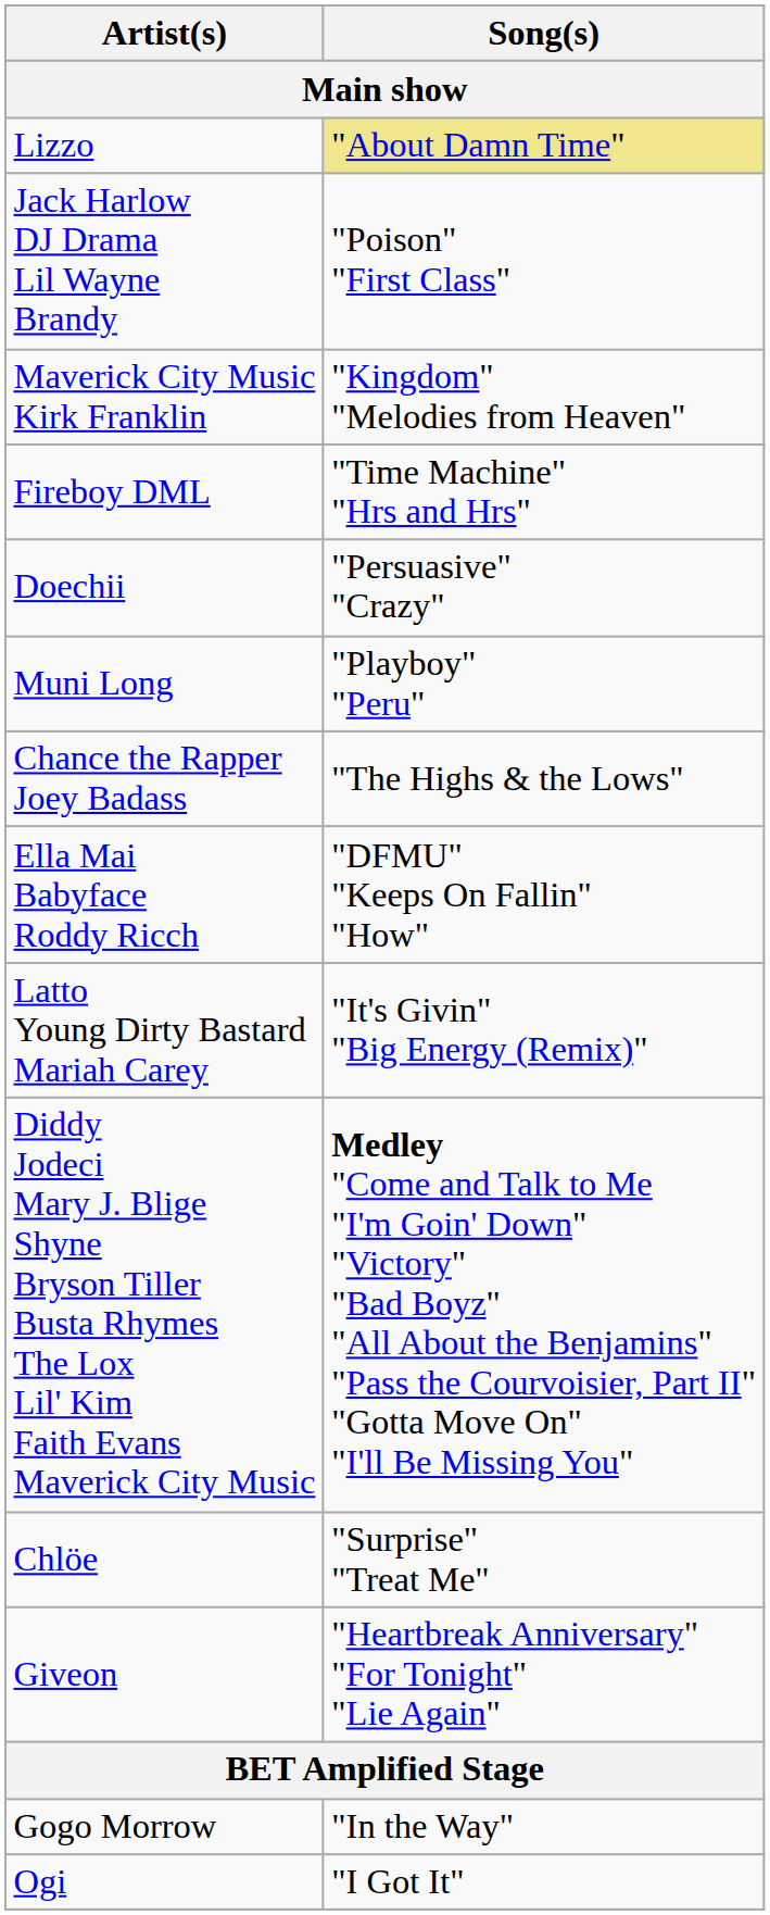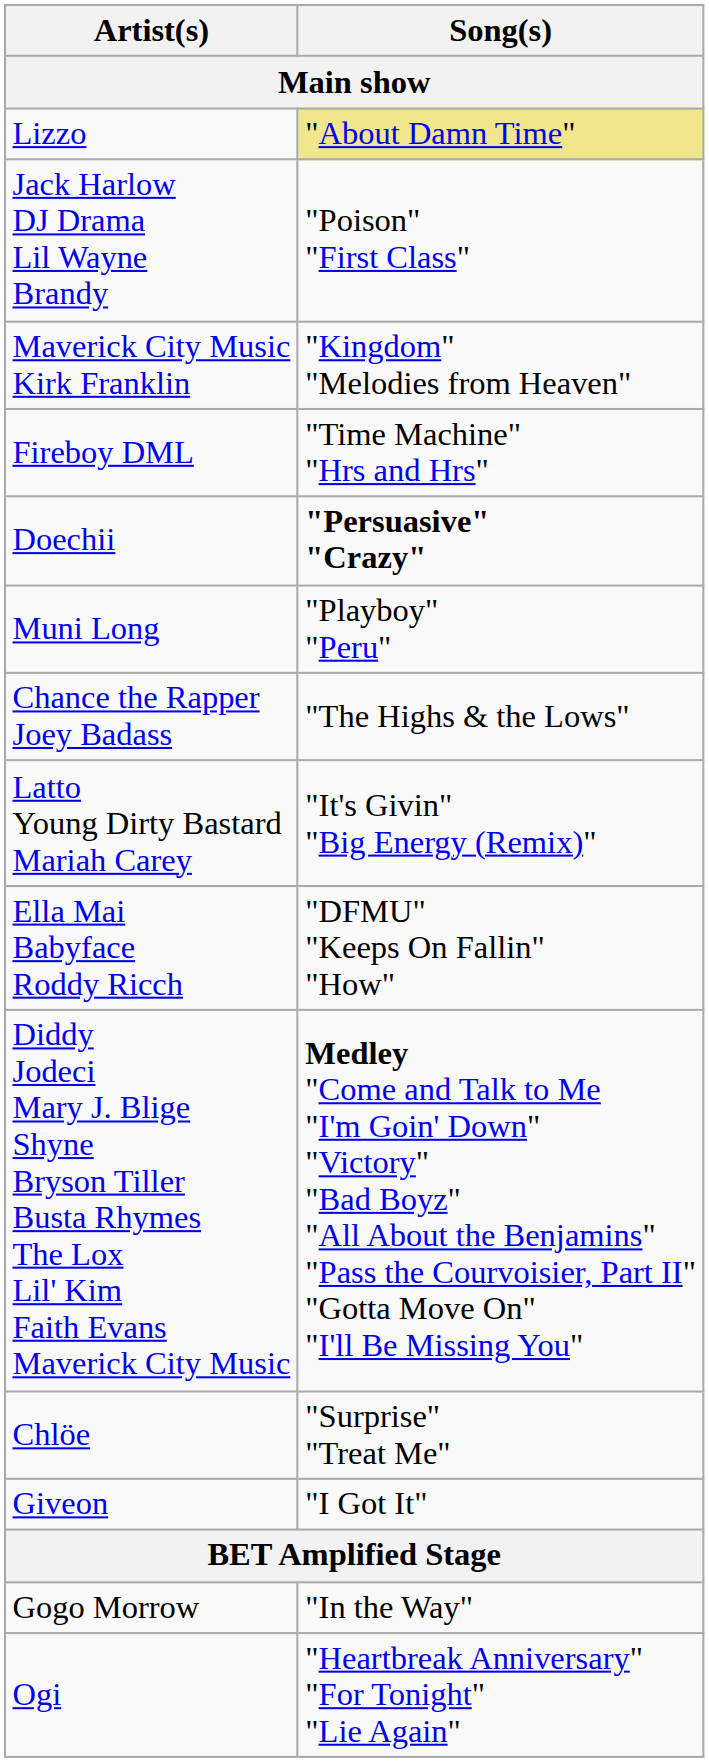Doechii | Song(s): normal -> bold
rows swapped: Ella Mai Babyface Roddy Ricch <-> Latto Young Dirty Bastard Mariah Carey
Giveon | Song(s): "Heartbreak Anniversary" "For Tonight" "Lie Again" -> "I Got It"
Ogi | Song(s): "I Got It" -> "Heartbreak Anniversary" "For Tonight" "Lie Again"
